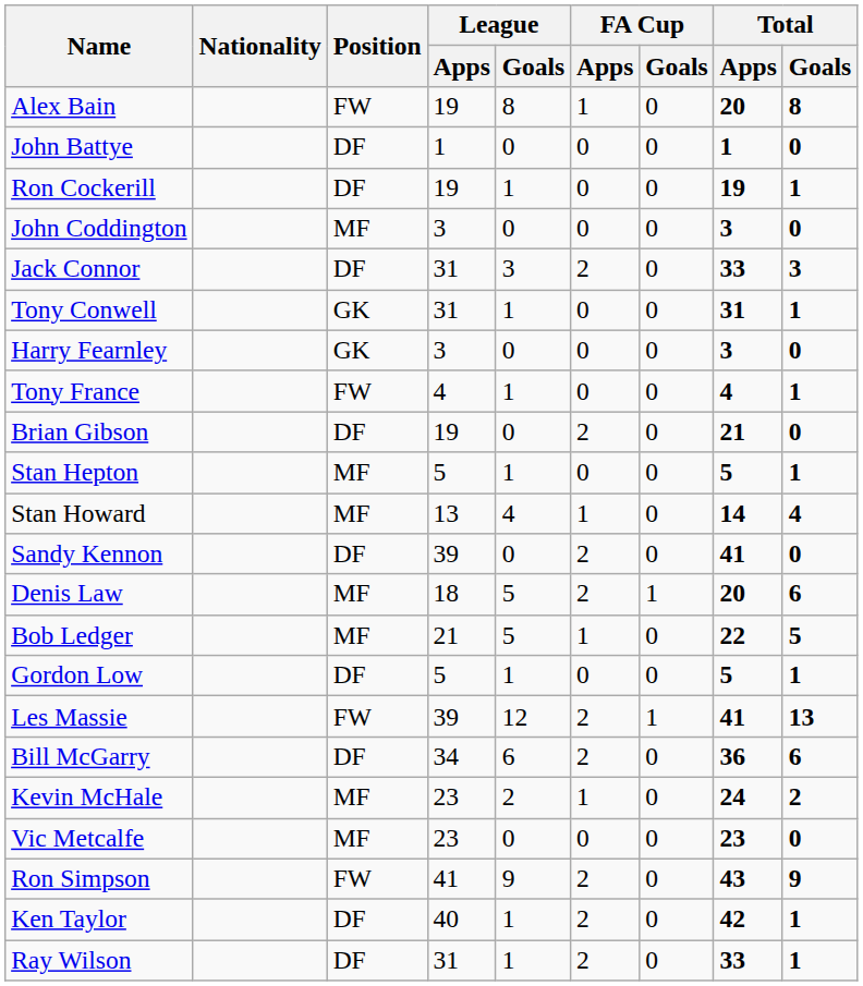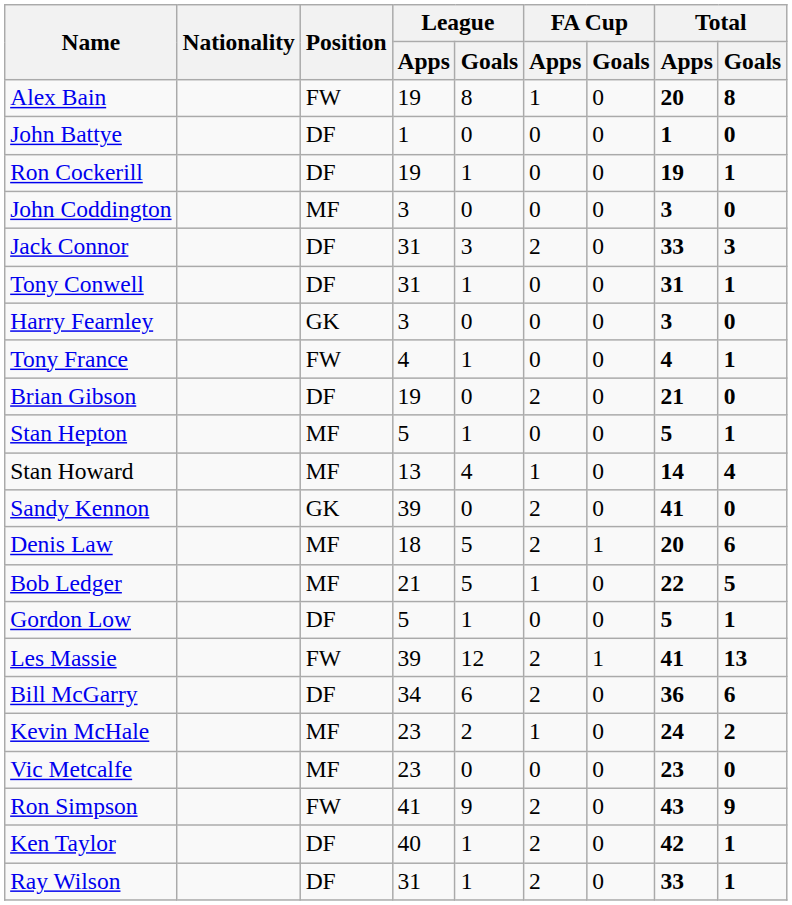Tony Conwell | Position: GK -> DF
Sandy Kennon | Position: DF -> GK
